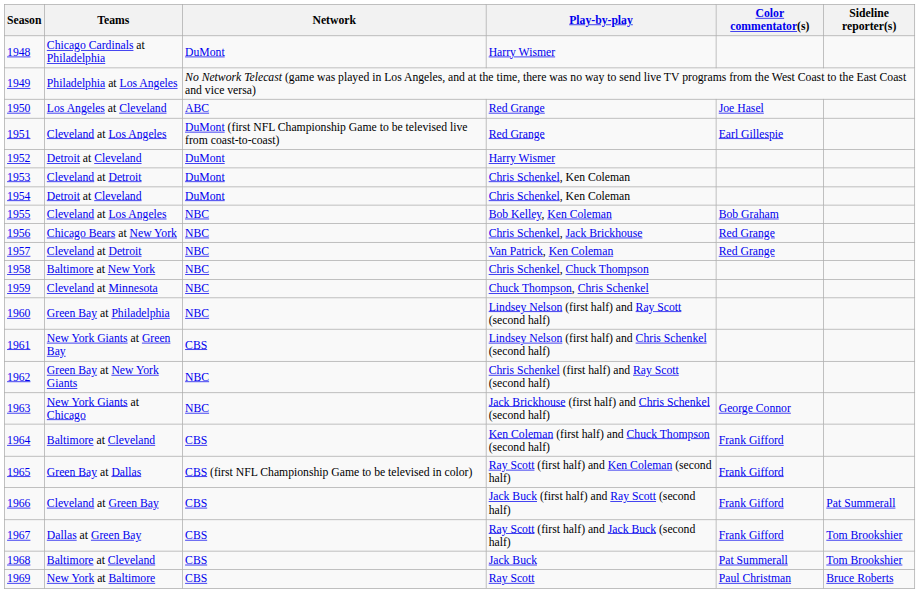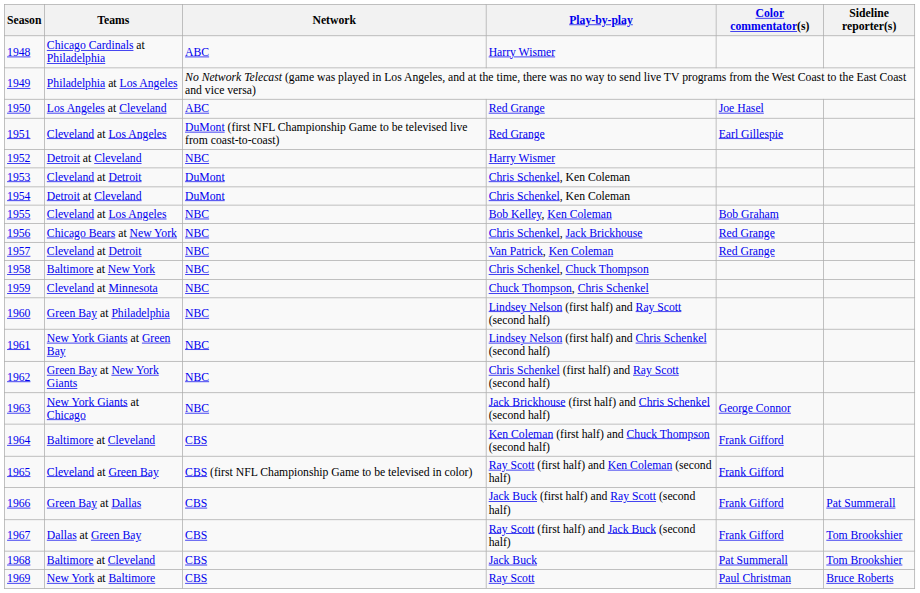1948 | Network: DuMont -> ABC
1952 | Network: DuMont -> NBC
1961 | Network: CBS -> NBC
1965 | Teams: Green Bay at Dallas -> Cleveland at Green Bay
1966 | Teams: Cleveland at Green Bay -> Green Bay at Dallas
